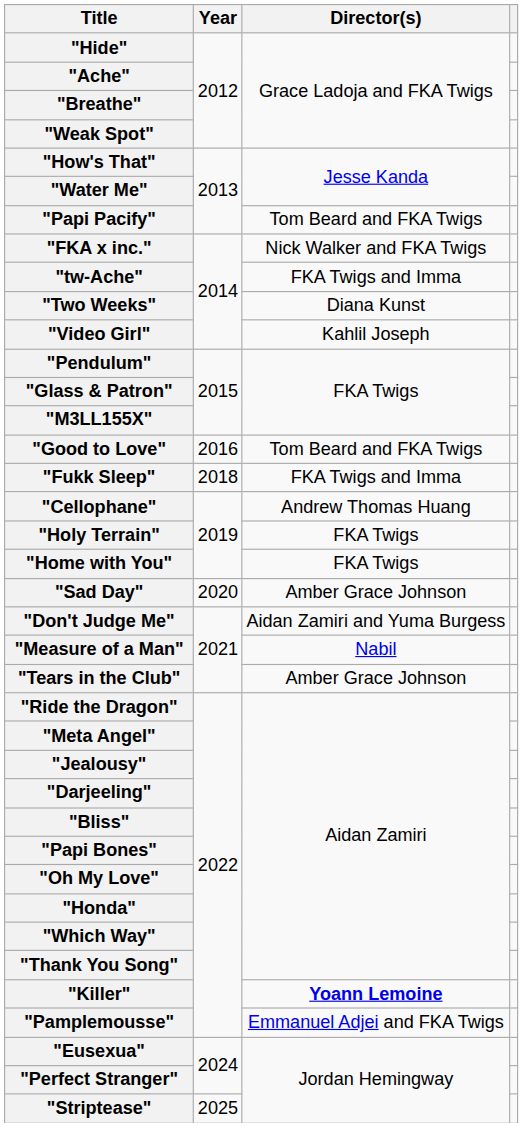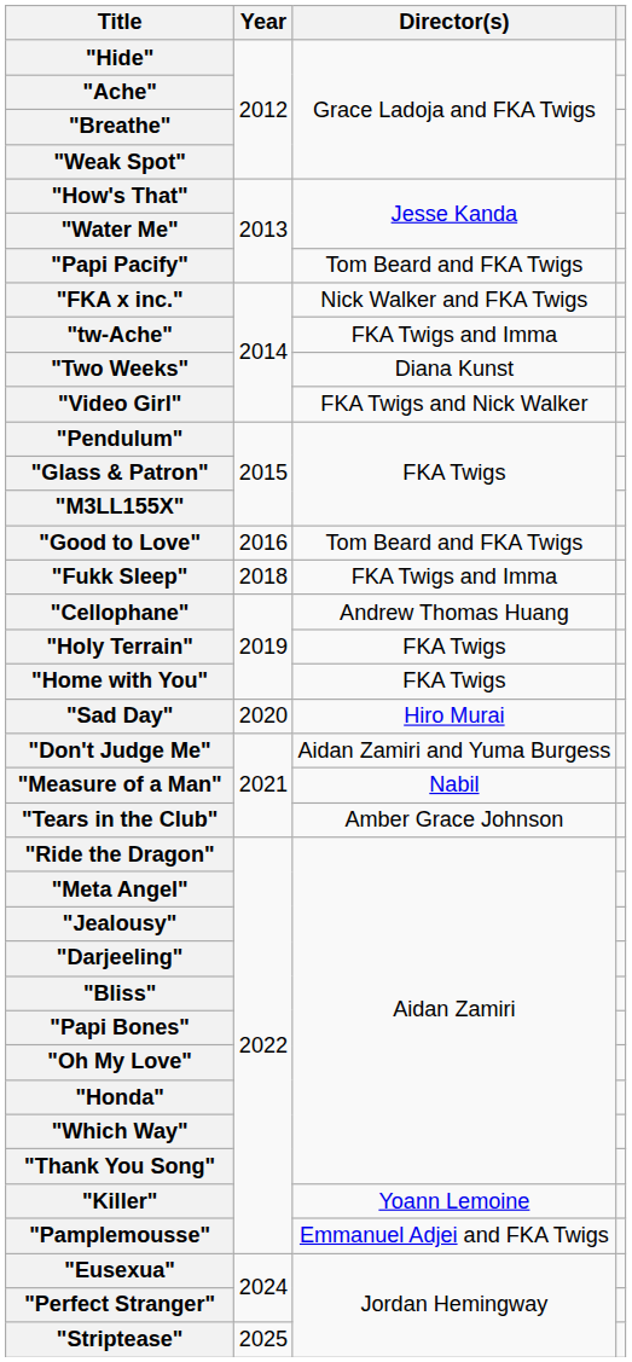"Video Girl" | Director(s): Kahlil Joseph -> FKA Twigs and Nick Walker
"Sad Day" | Director(s): Amber Grace Johnson -> Hiro Murai
"Killer" | Director(s): bold -> normal
